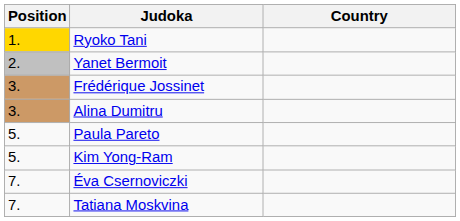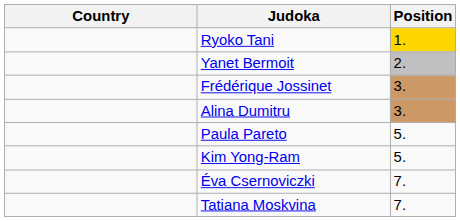columns swapped: Position <-> Country
